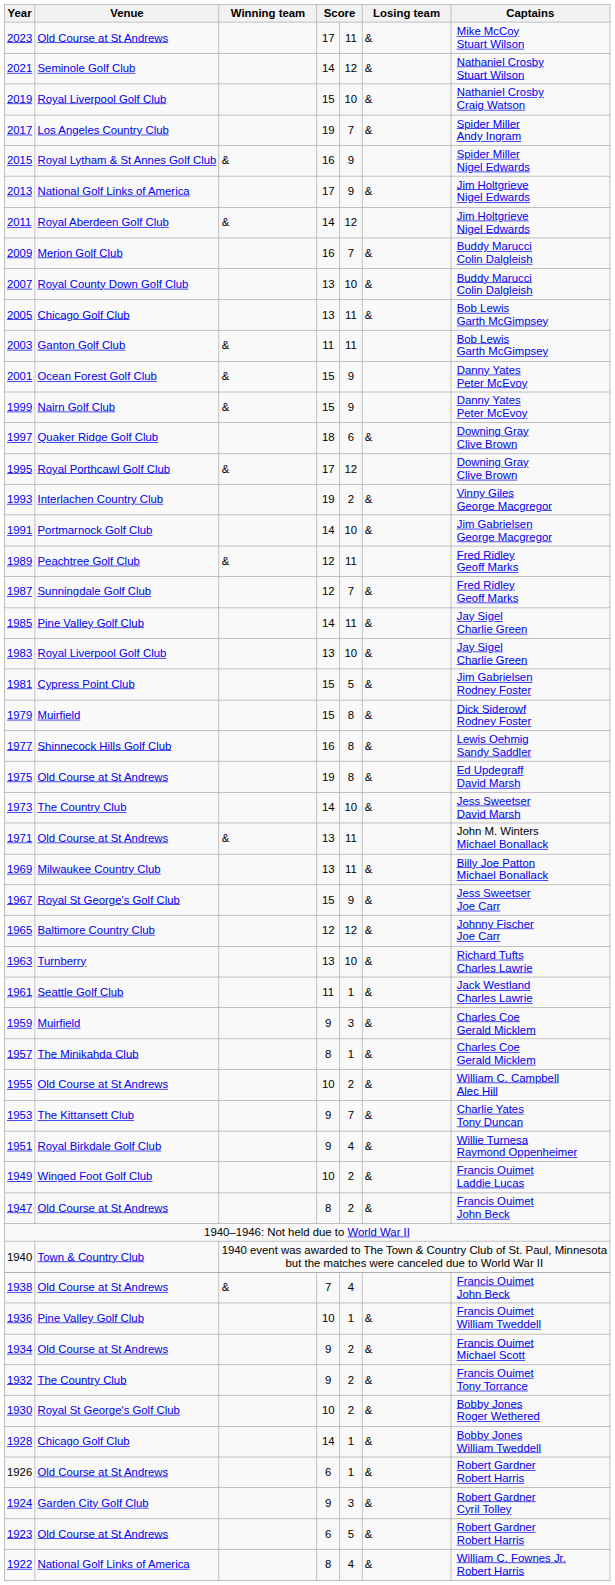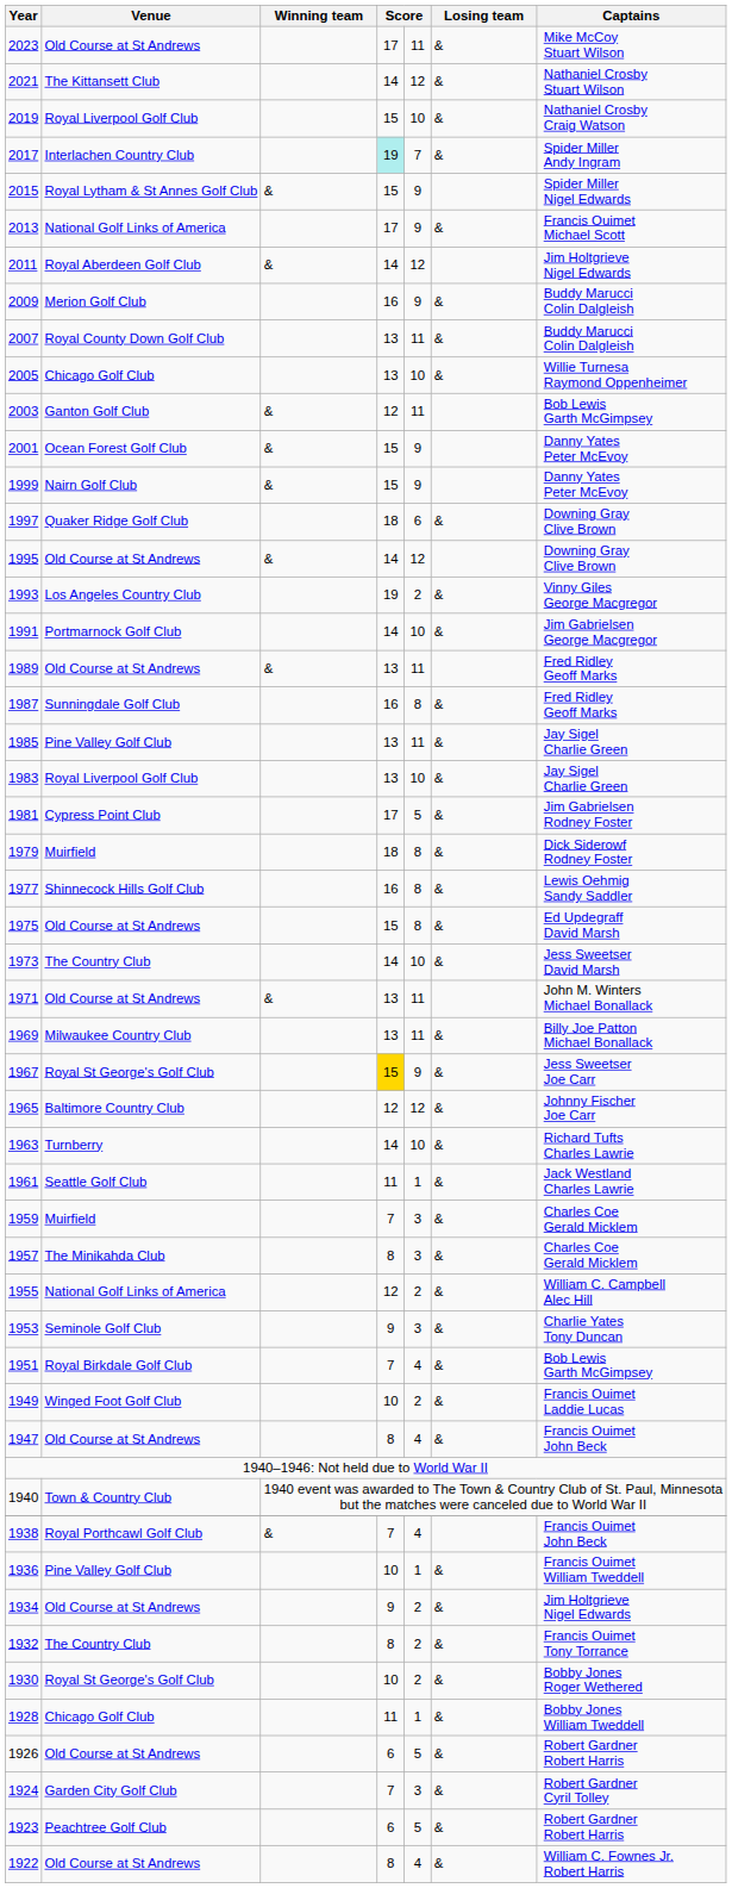2021 | Venue: Seminole Golf Club -> The Kittansett Club
2017 | Venue: Los Angeles Country Club -> Interlachen Country Club
2017 | column 4: no background -> paleturquoise background
2015 | column 4: 16 -> 15
2013 | Captains: Jim Holtgrieve Nigel Edwards -> Francis Ouimet Michael Scott
2009 | column 5: 7 -> 9
2007 | column 5: 10 -> 11
2005 | column 5: 11 -> 10
2005 | Captains: Bob Lewis Garth McGimpsey -> Willie Turnesa Raymond Oppenheimer
2003 | column 4: 11 -> 12
1995 | Venue: Royal Porthcawl Golf Club -> Old Course at St Andrews
1995 | column 4: 17 -> 14
1993 | Venue: Interlachen Country Club -> Los Angeles Country Club
1989 | Venue: Peachtree Golf Club -> Old Course at St Andrews
1989 | column 4: 12 -> 13
1987 | column 4: 12 -> 16
1987 | column 5: 7 -> 8
1985 | column 4: 14 -> 13
1981 | column 4: 15 -> 17
1979 | column 4: 15 -> 18
1975 | column 4: 19 -> 15
1967 | column 4: no background -> gold background
1963 | column 4: 13 -> 14
1959 | column 4: 9 -> 7
1957 | column 5: 1 -> 3
1955 | Venue: Old Course at St Andrews -> National Golf Links of America
1955 | column 4: 10 -> 12
1953 | Venue: The Kittansett Club -> Seminole Golf Club
1953 | column 5: 7 -> 3
1951 | column 4: 9 -> 7
1951 | Captains: Willie Turnesa Raymond Oppenheimer -> Bob Lewis Garth McGimpsey
1947 | column 5: 2 -> 4
1938 | Venue: Old Course at St Andrews -> Royal Porthcawl Golf Club
1934 | Captains: Francis Ouimet Michael Scott -> Jim Holtgrieve Nigel Edwards
1932 | column 4: 9 -> 8
1928 | column 4: 14 -> 11
1926 | column 5: 1 -> 5
1924 | column 4: 9 -> 7
1923 | Venue: Old Course at St Andrews -> Peachtree Golf Club
1922 | Venue: National Golf Links of America -> Old Course at St Andrews
